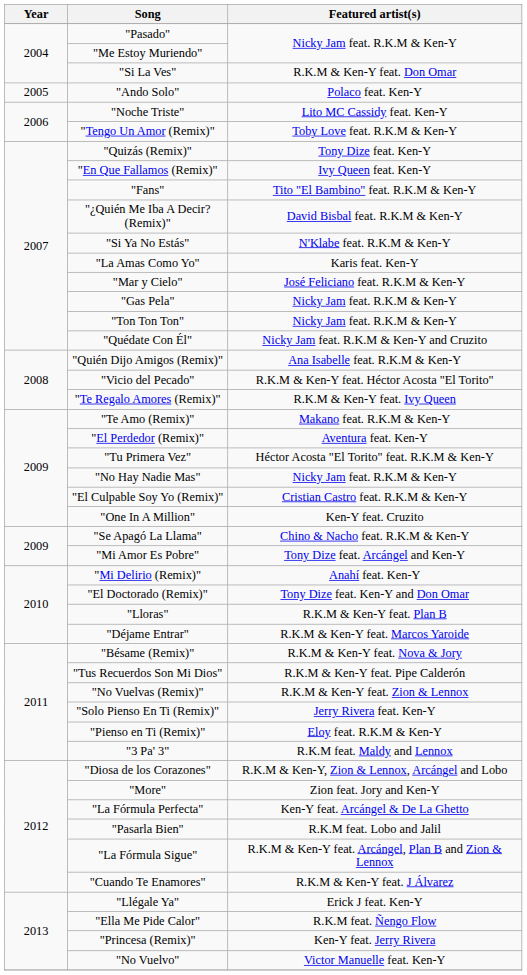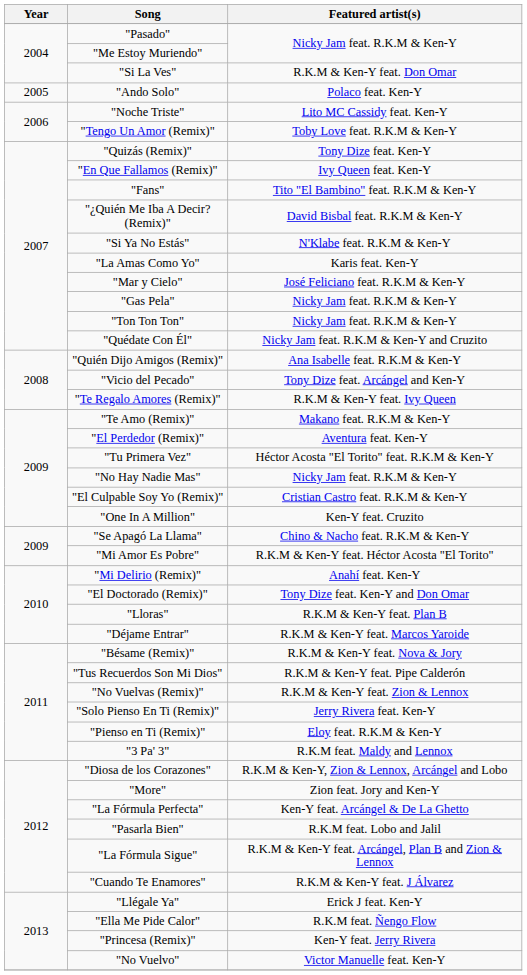"Vicio del Pecado" | Featured artist(s): R.K.M & Ken-Y feat. Héctor Acosta "El Torito" -> Tony Dize feat. Arcángel and Ken-Y
"Mi Amor Es Pobre" | Featured artist(s): Tony Dize feat. Arcángel and Ken-Y -> R.K.M & Ken-Y feat. Héctor Acosta "El Torito"
